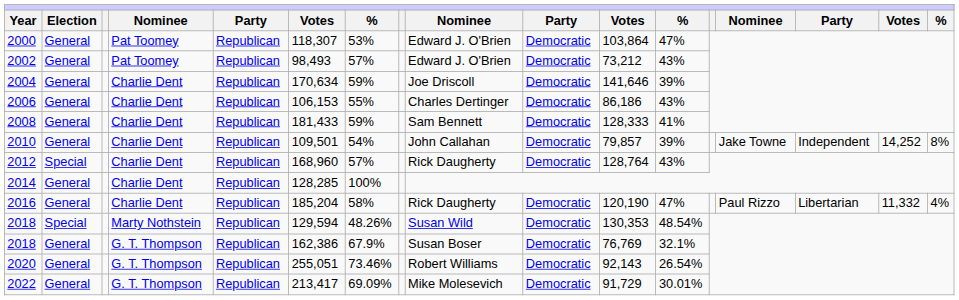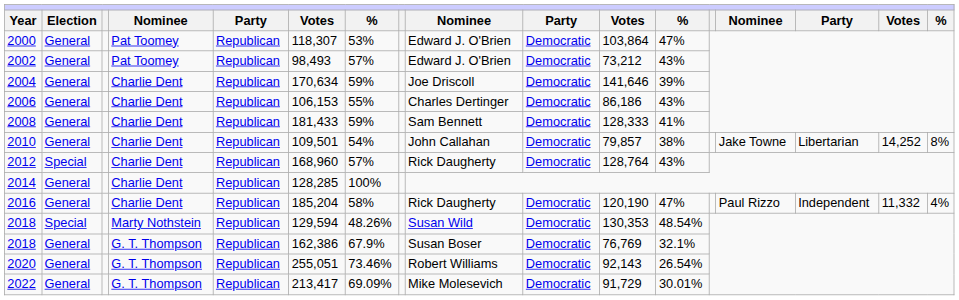2010 | column 12: 39% -> 38%
2010 | column 15: Independent -> Libertarian
2016 | column 15: Libertarian -> Independent
